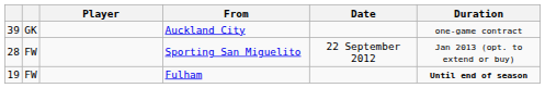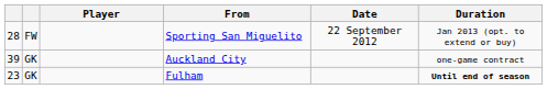rows swapped: Sporting San Miguelito <-> Auckland City
Fulham | column 1: 19 -> 23
Fulham | column 2: FW -> GK
